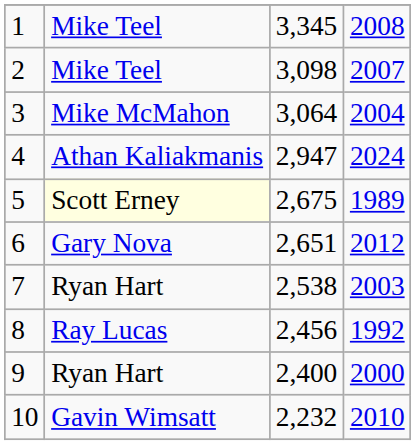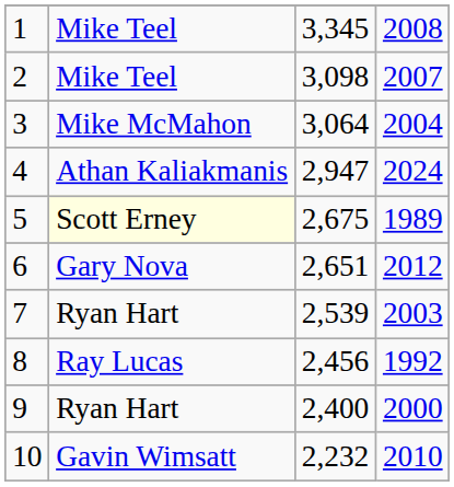7 | column 3: 2,538 -> 2,539
